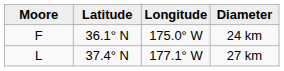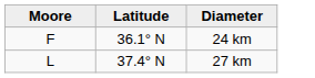- column: Longitude | 175.0° W | 177.1° W
